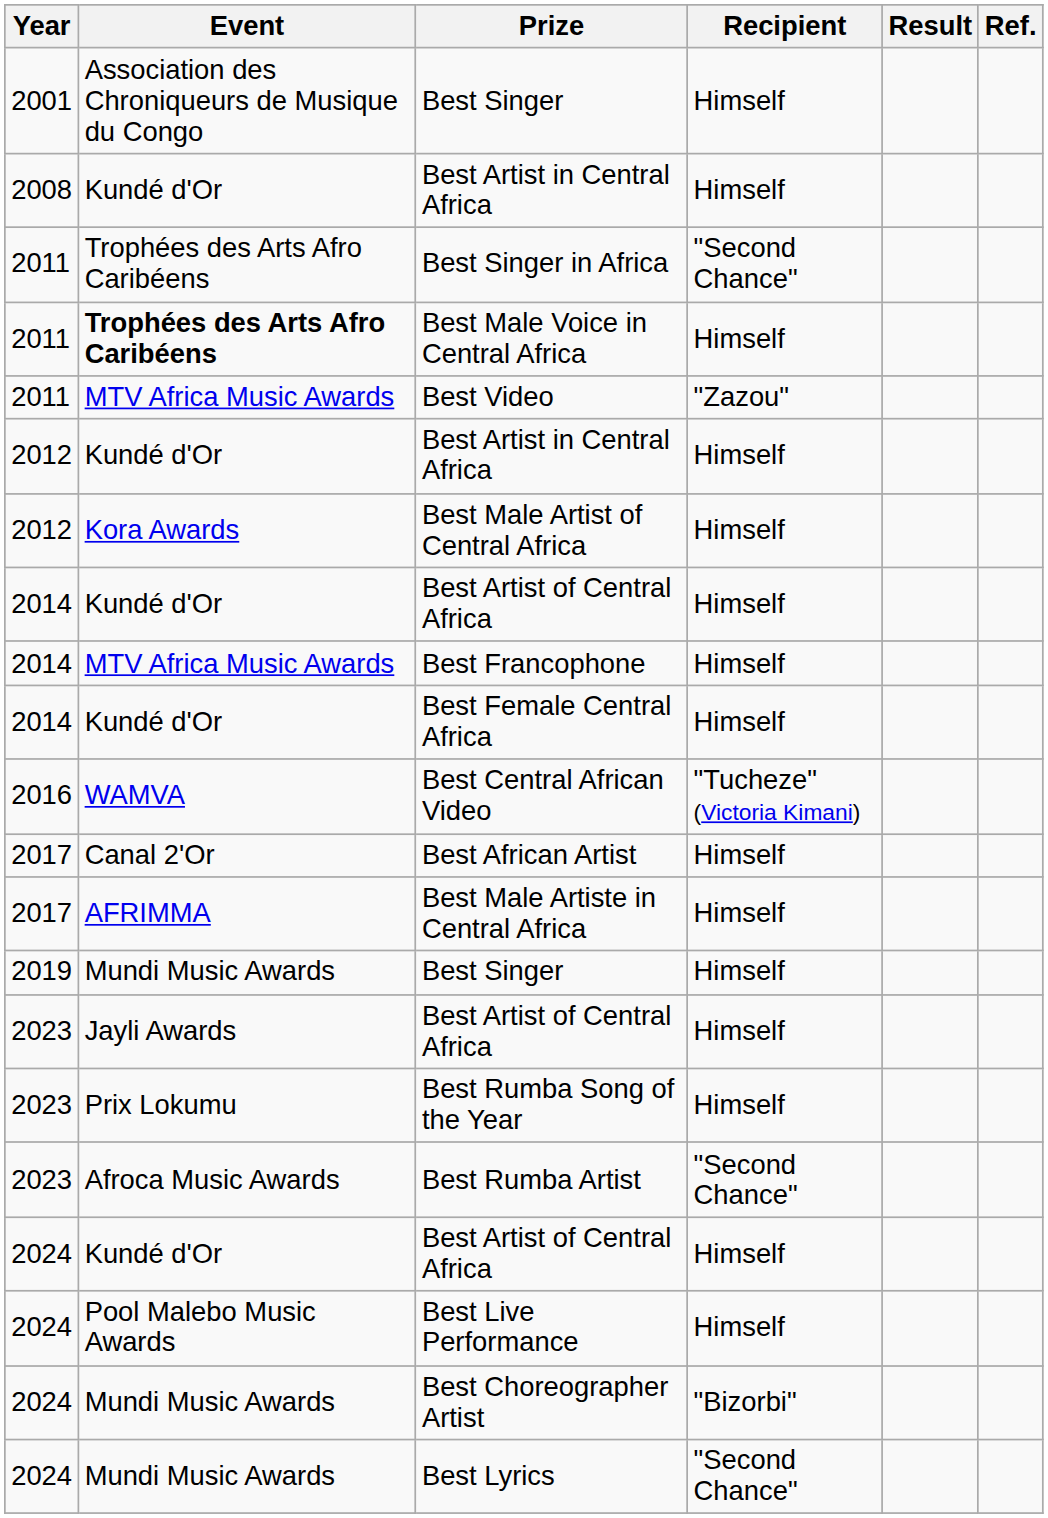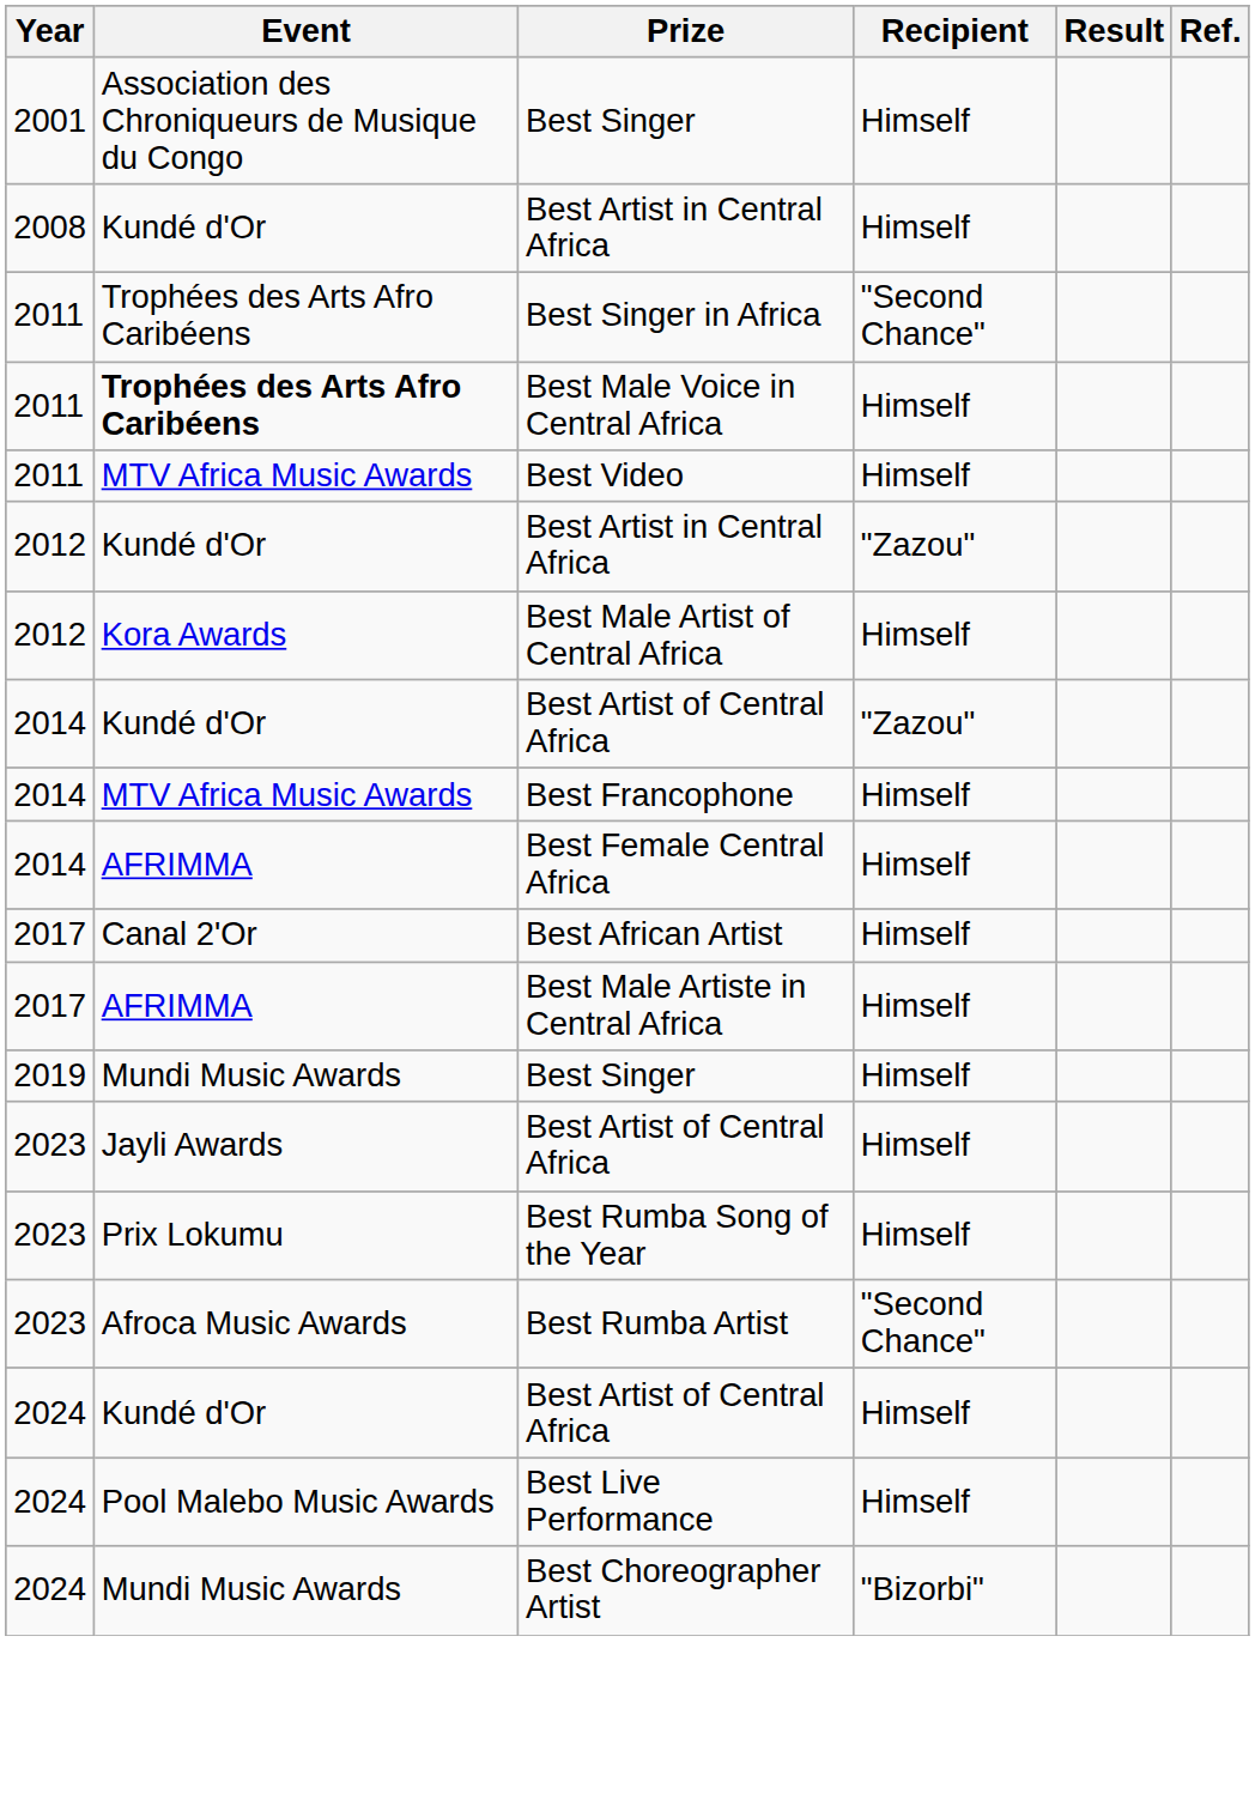Best Video | Recipient: "Zazou" -> Himself
2012 / Best Artist in Central Africa | Recipient: Himself -> "Zazou"
2014 / Best Artist of Central Africa | Recipient: Himself -> "Zazou"
Best Female Central Africa | Event: Kundé d'Or -> AFRIMMA
- row: 2016 | WAMVA | Best Central African Video | "Tucheze" (Victoria Kimani)
- row: 2024 | Mundi Music Awards | Best Lyrics | "Second Chance"
